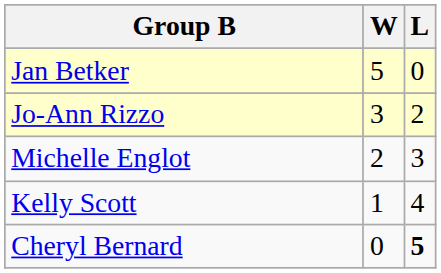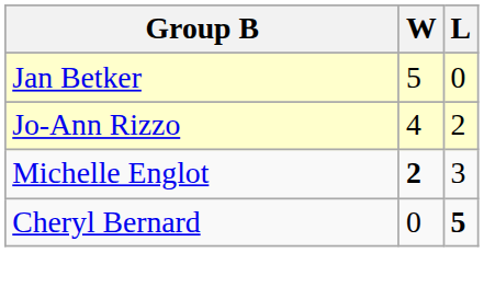Jo-Ann Rizzo | W: 3 -> 4
Michelle Englot | W: normal -> bold
- row: Kelly Scott | 1 | 4
